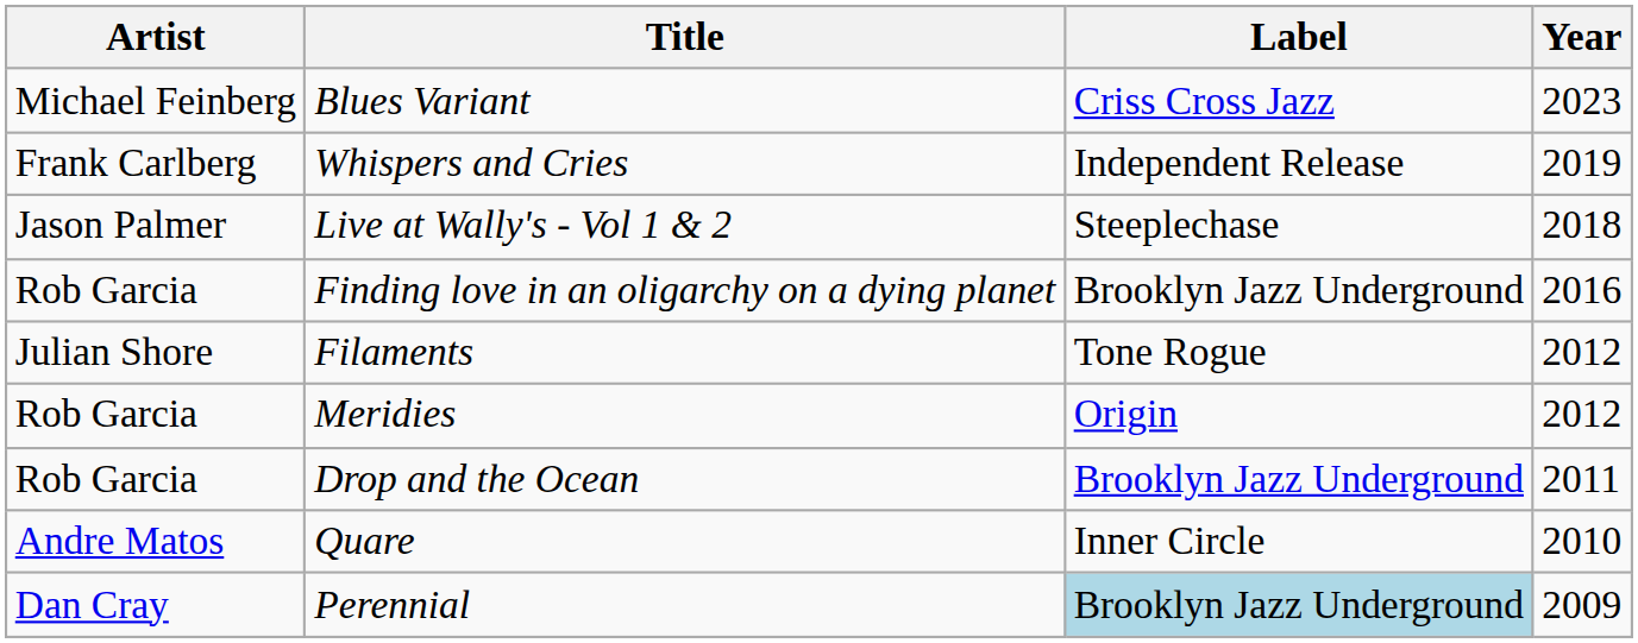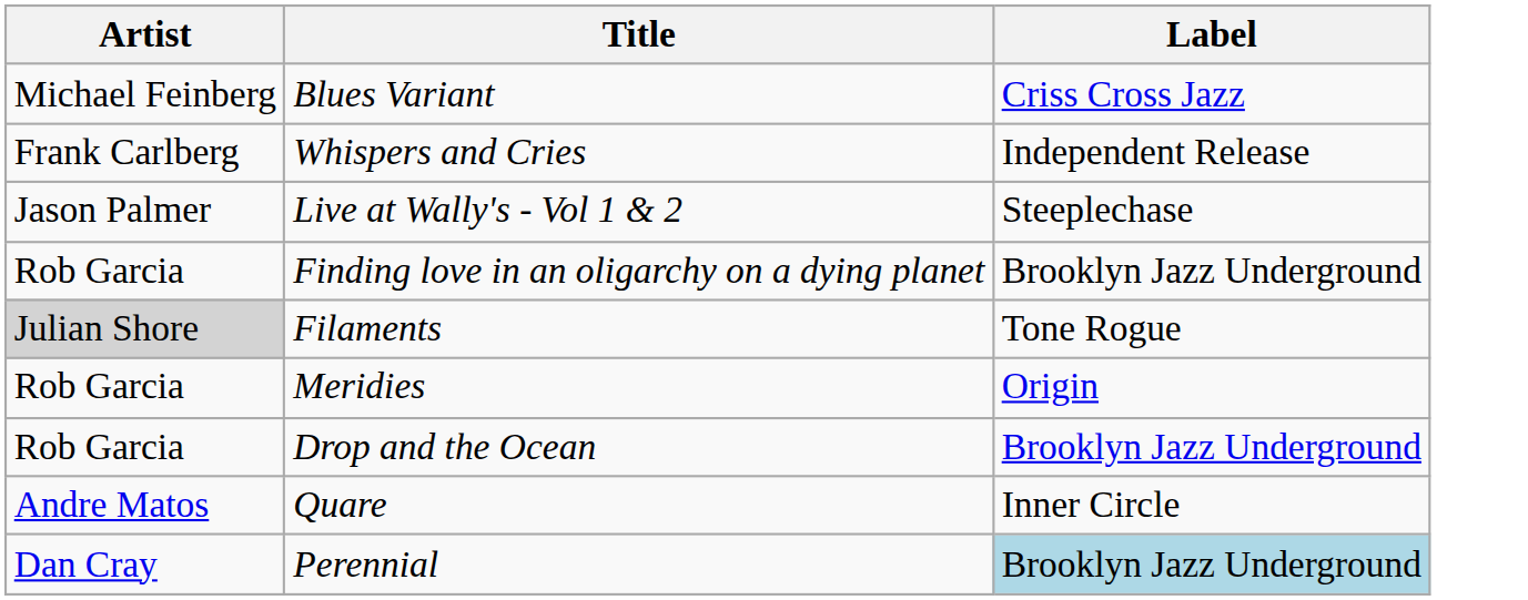- column: Year | 2023 | 2019 | 2018 | 2016 | 2012 | 2012 | 2011 | 2010 | 2009
Filaments | Artist: no background -> lightgrey background
